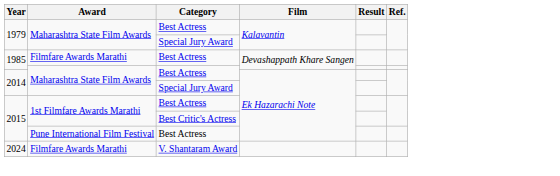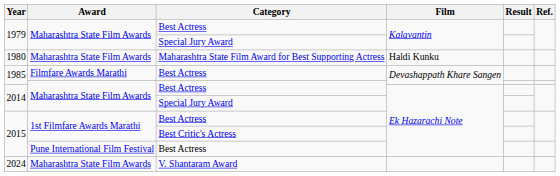+ row: 1980 | Maharashtra State Film Awards | Maharashtra State Film Award for Best Supporting Actress | Haldi Kunku
2024 | Award: Filmfare Awards Marathi -> Maharashtra State Film Awards
